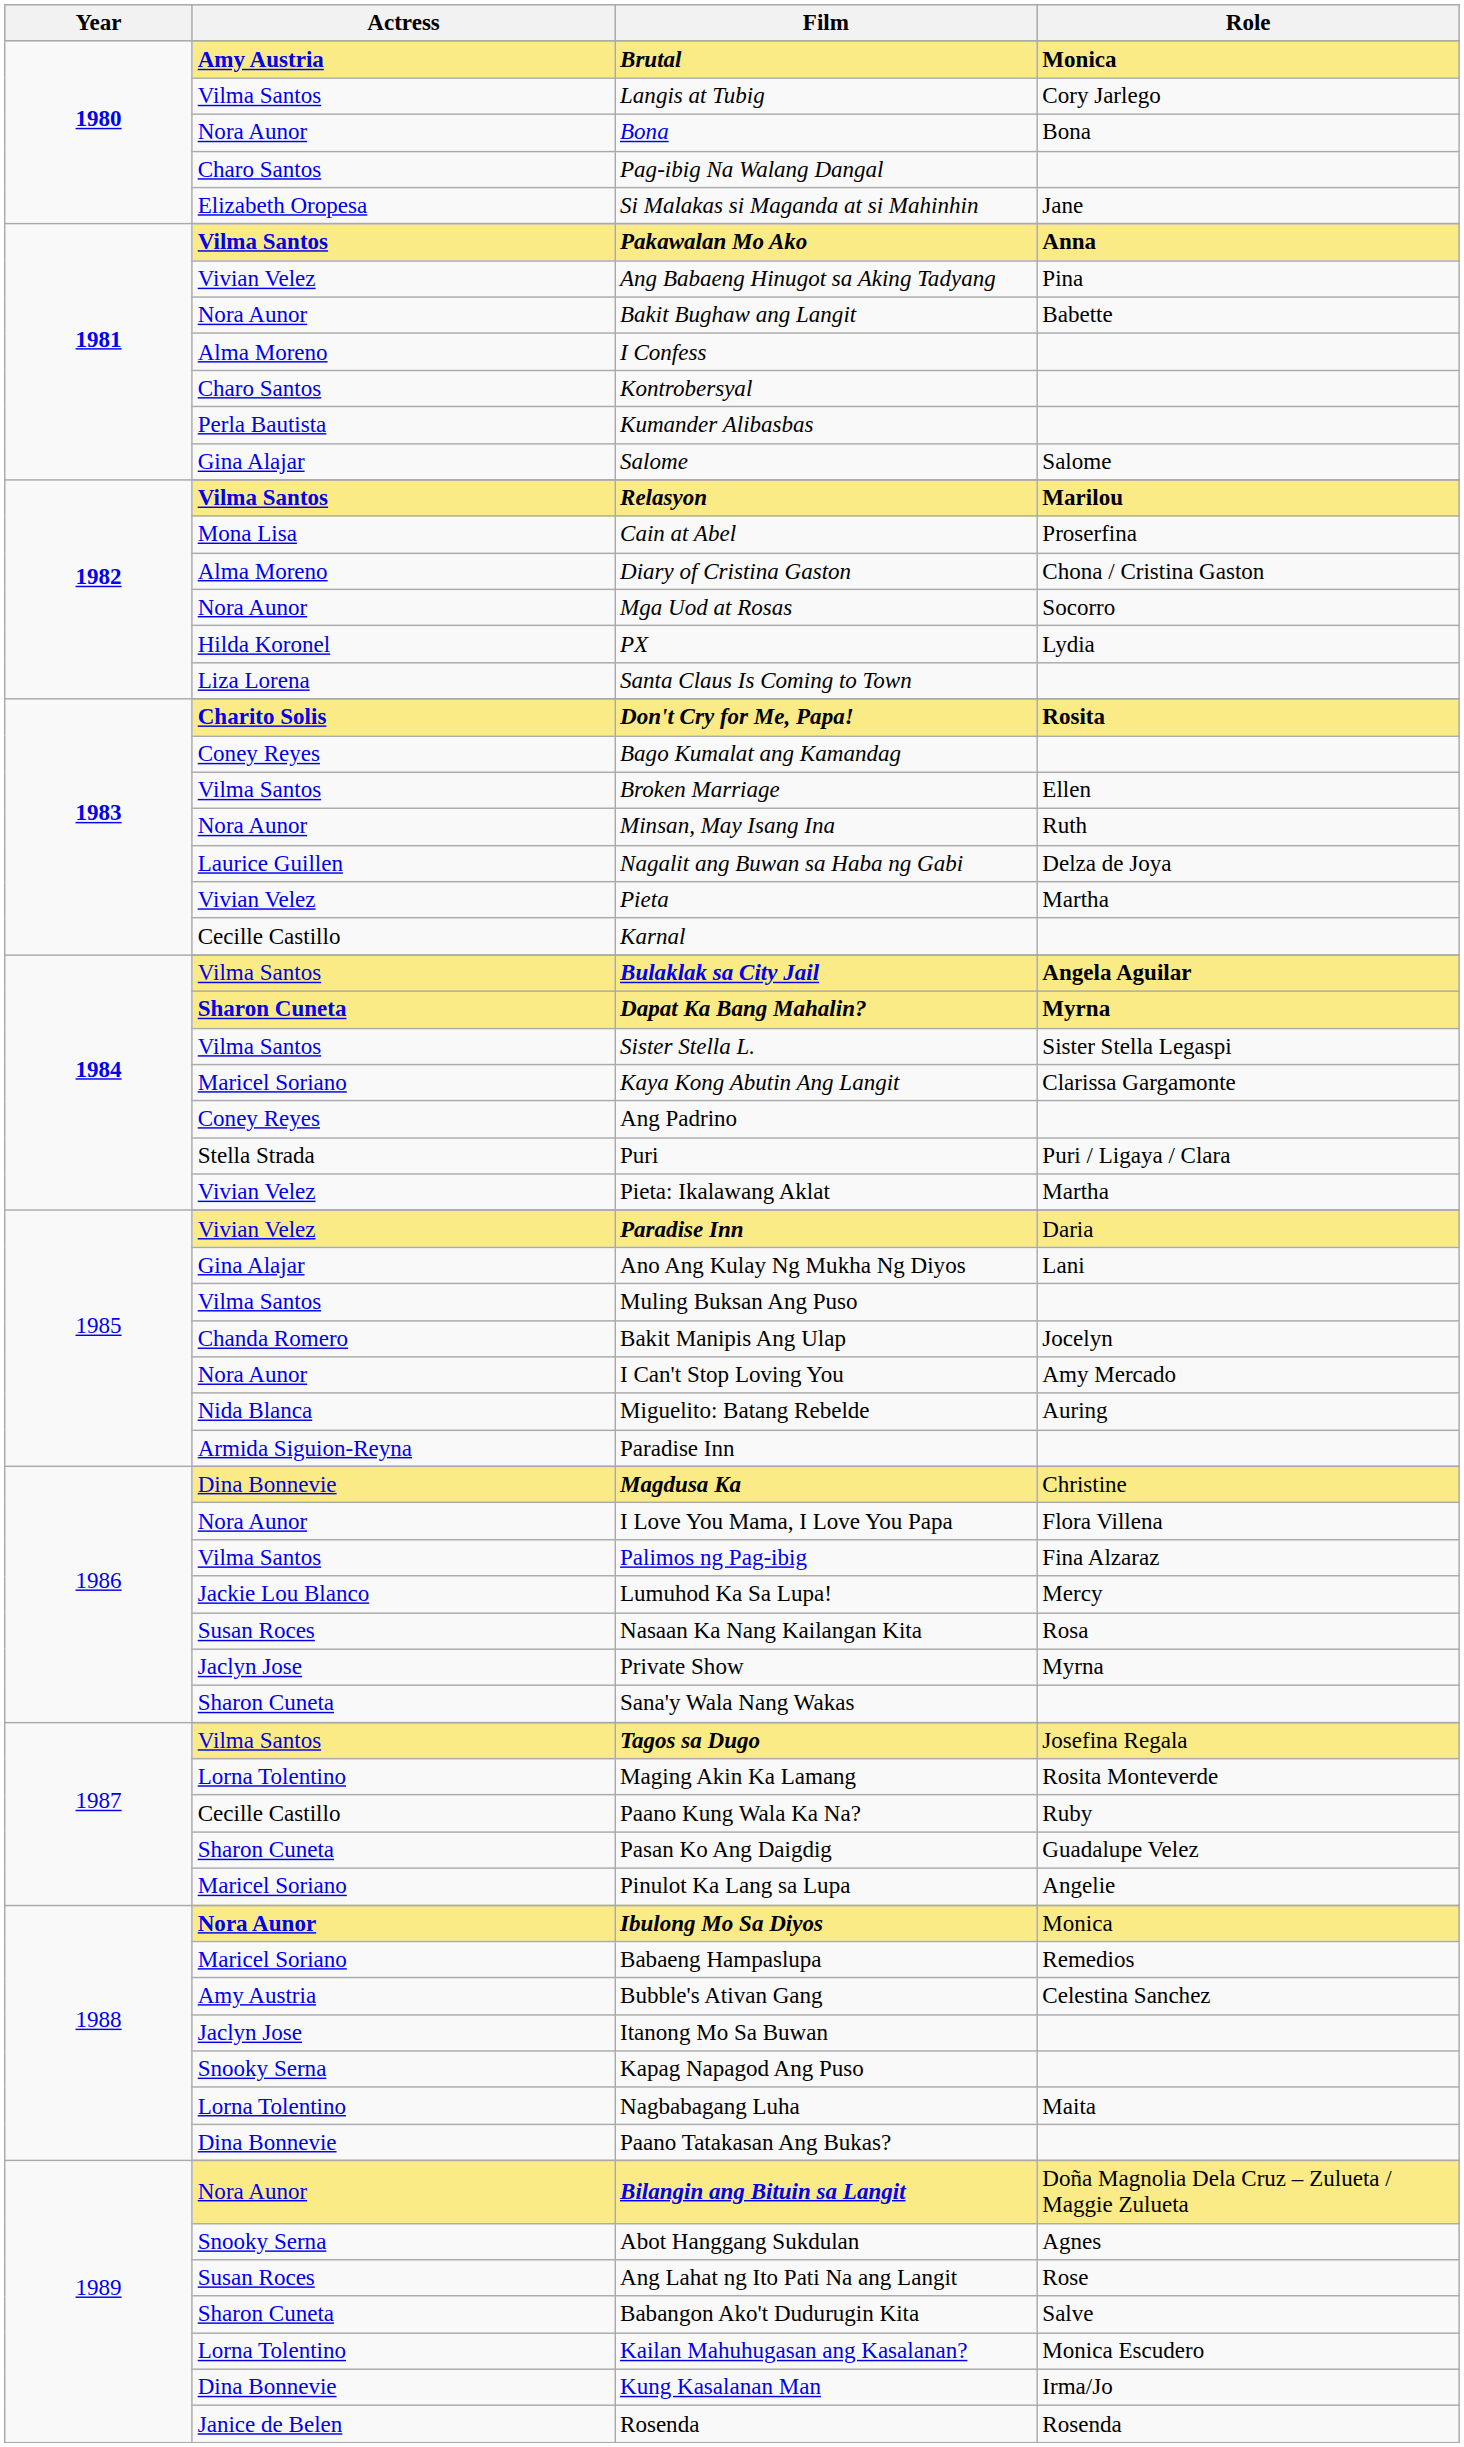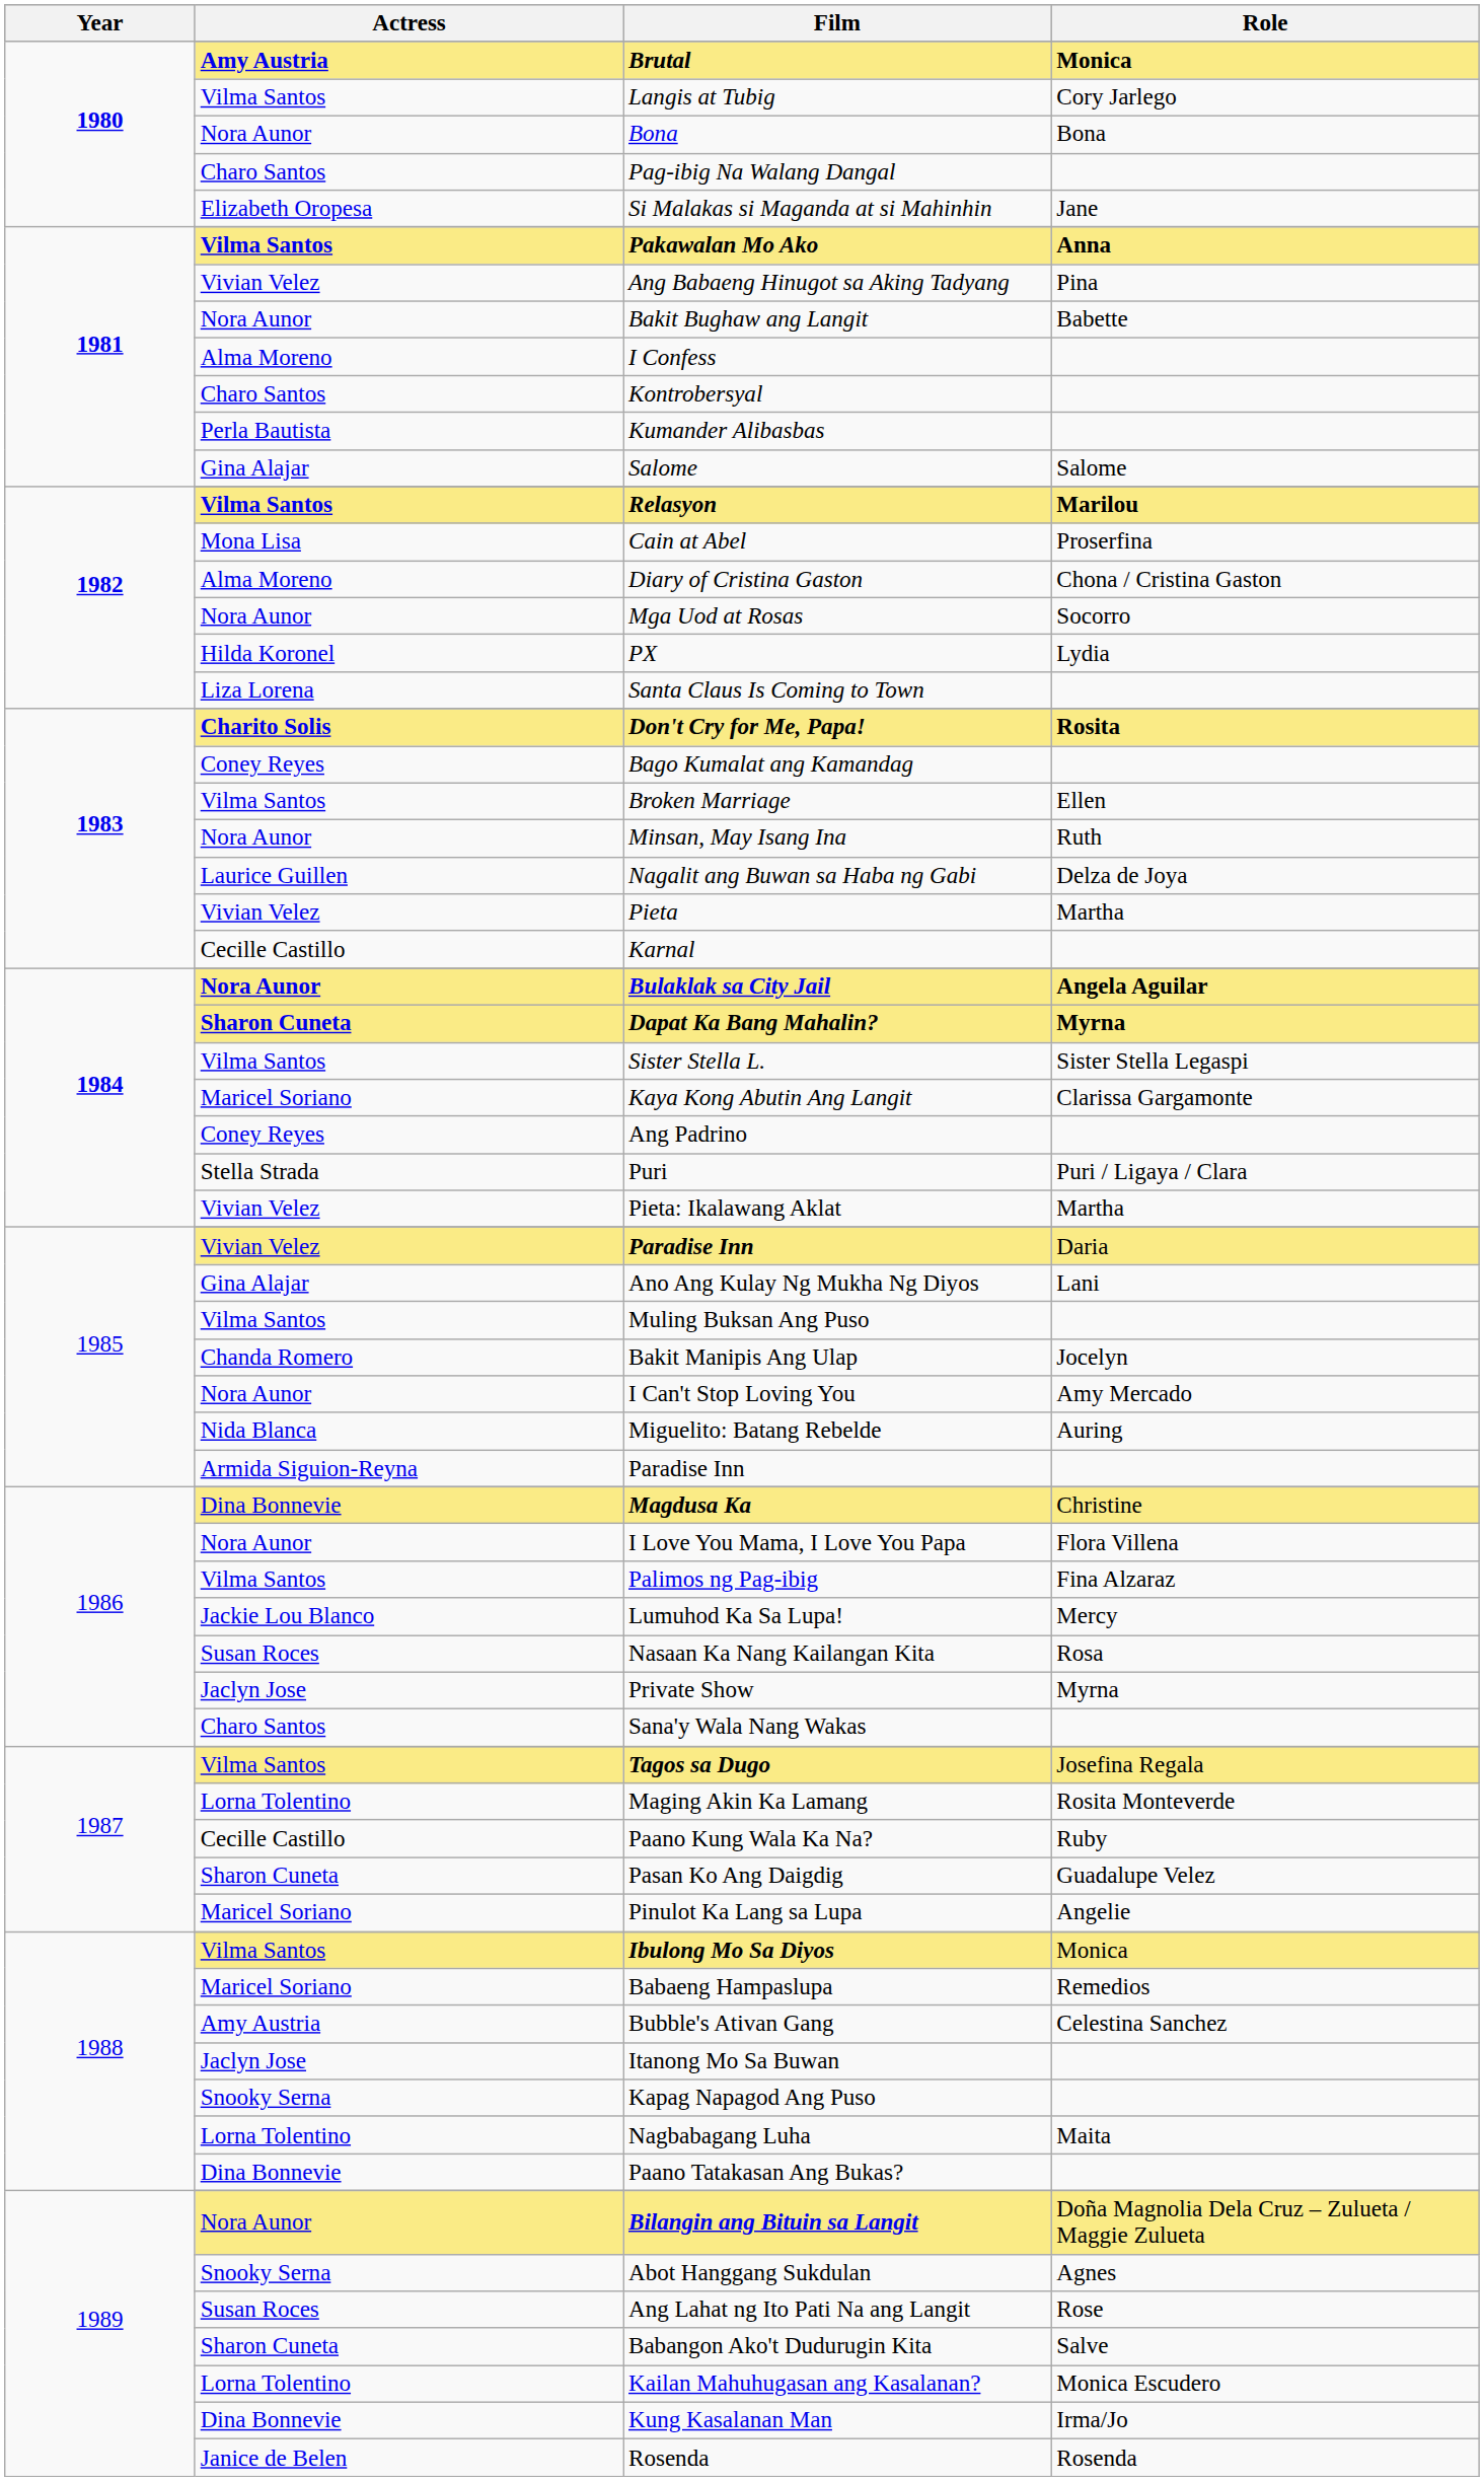Bulaklak sa City Jail | Actress: Vilma Santos -> Nora Aunor
Sana'y Wala Nang Wakas | Actress: Sharon Cuneta -> Charo Santos
Ibulong Mo Sa Diyos | Actress: Nora Aunor -> Vilma Santos
